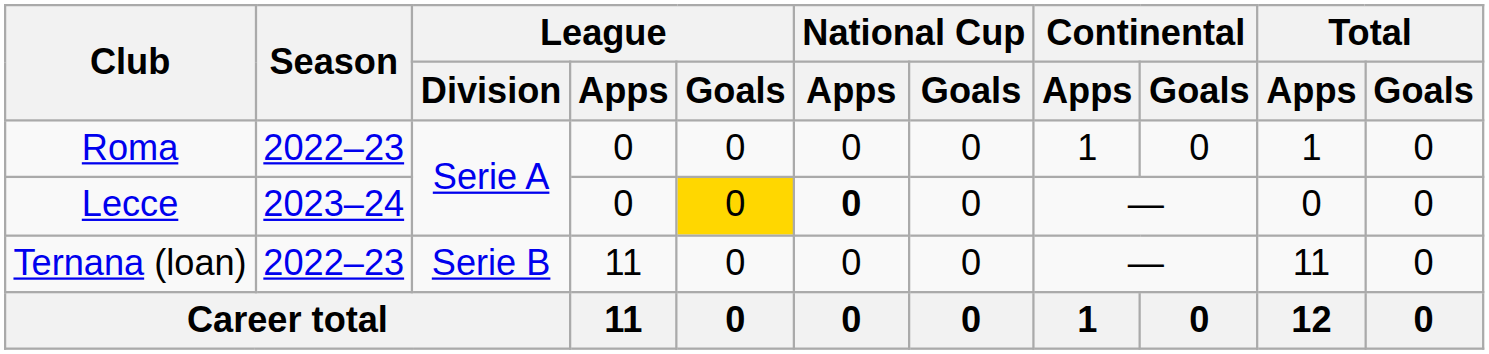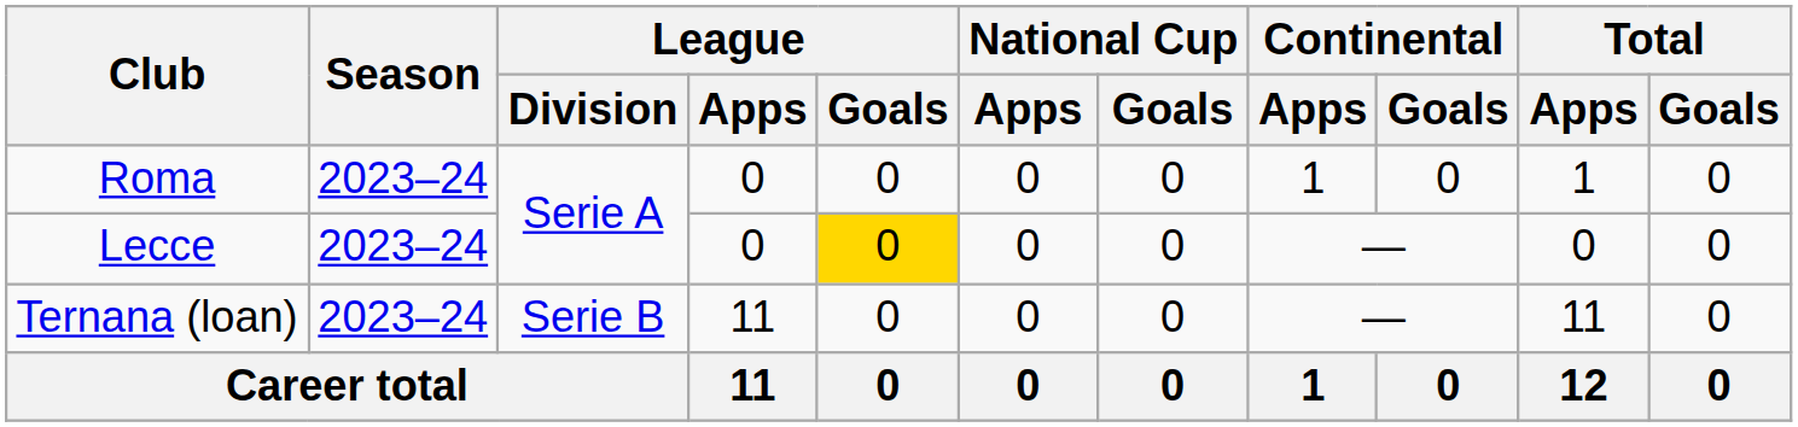Roma | Season: 2022–23 -> 2023–24
Lecce | National Cup / Apps: bold -> normal
Ternana (loan) | Season: 2022–23 -> 2023–24
